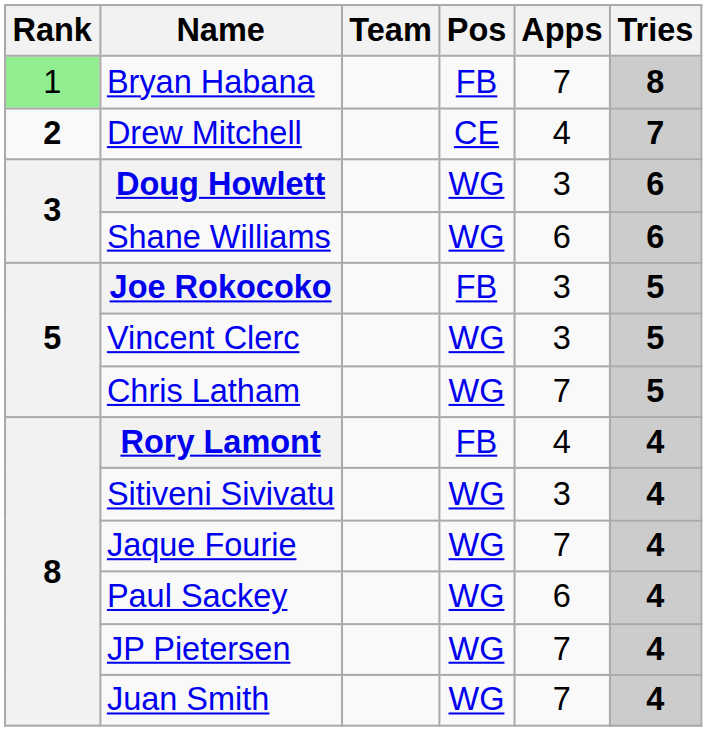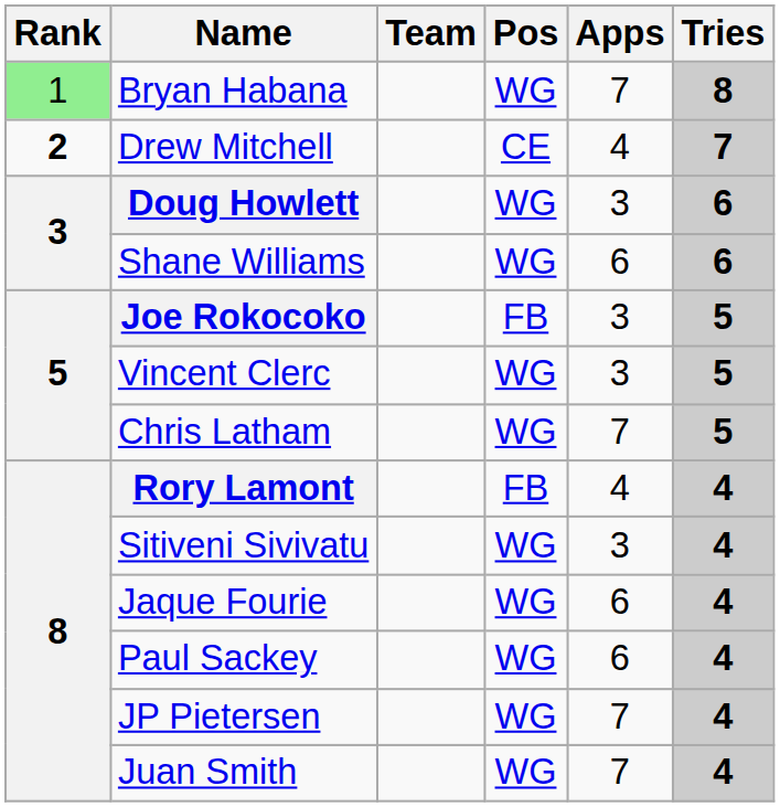Bryan Habana | Pos: FB -> WG
Jaque Fourie | Apps: 7 -> 6
